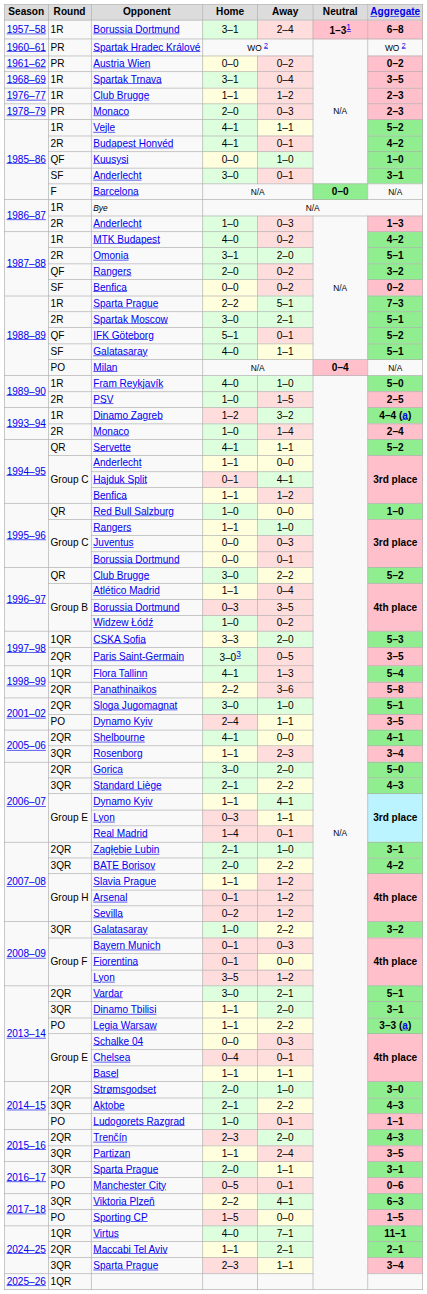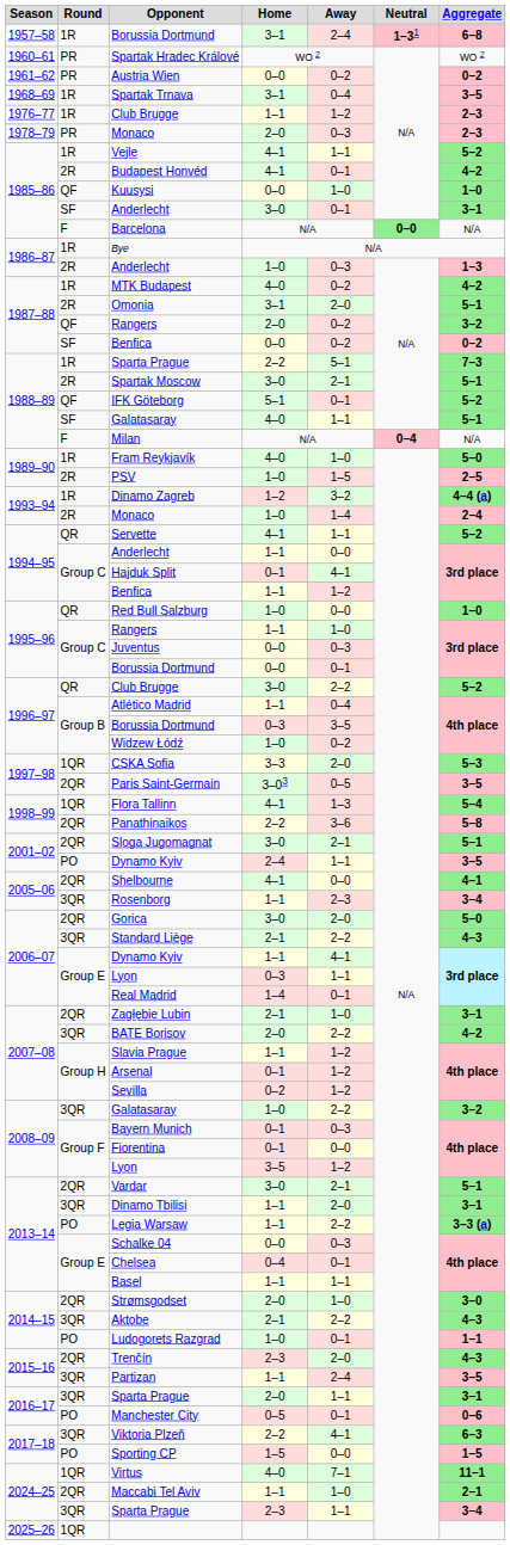Milan | Round: PO -> F
Sloga Jugomagnat | Away: 1–0 -> 2–1
Maccabi Tel Aviv | Away: 2–1 -> 1–0
